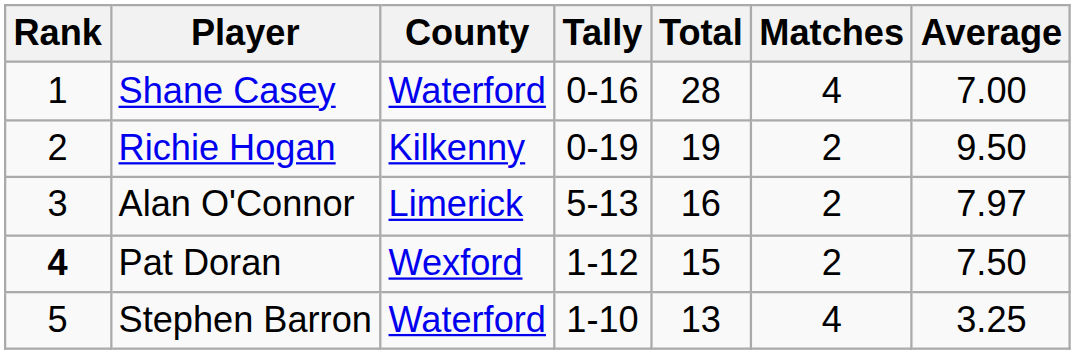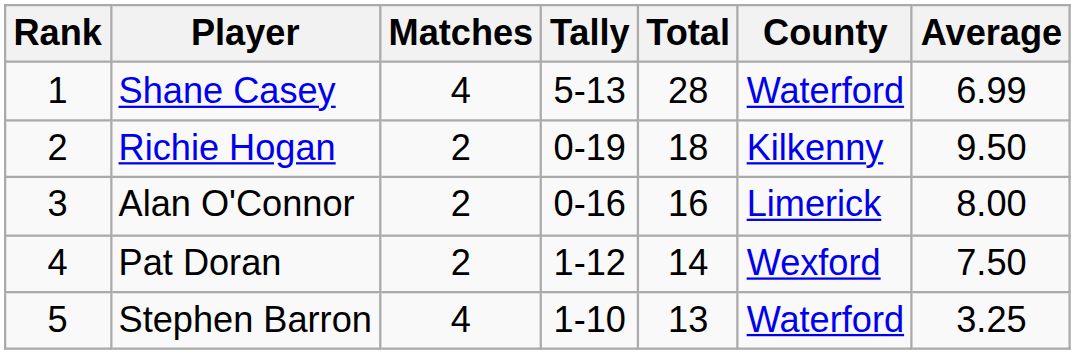columns swapped: County <-> Matches
Shane Casey | Tally: 0-16 -> 5-13
Shane Casey | Average: 7.00 -> 6.99
Richie Hogan | Total: 19 -> 18
Alan O'Connor | Tally: 5-13 -> 0-16
Alan O'Connor | Average: 7.97 -> 8.00
Pat Doran | Rank: bold -> normal
Pat Doran | Total: 15 -> 14
